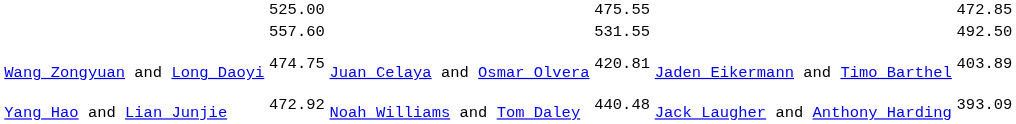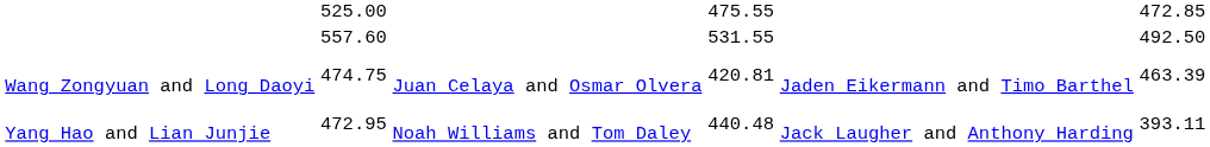Wang Zongyuan and Long Daoyi | column 7: 403.89 -> 463.39
Yang Hao and Lian Junjie | column 3: 472.92 -> 472.95
Yang Hao and Lian Junjie | column 7: 393.09 -> 393.11
